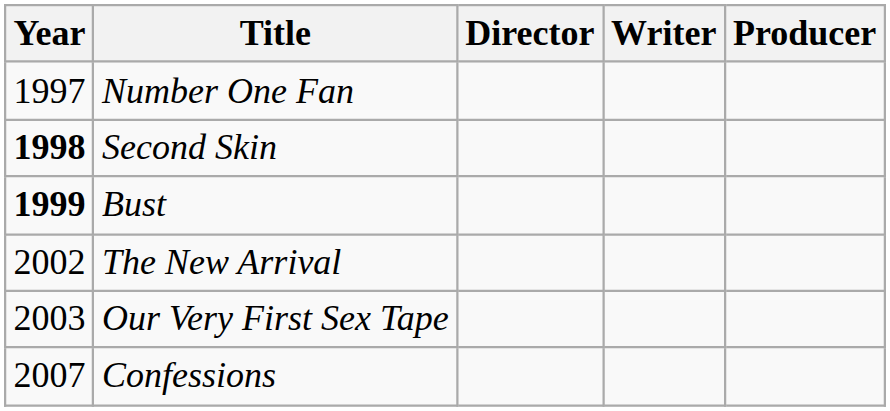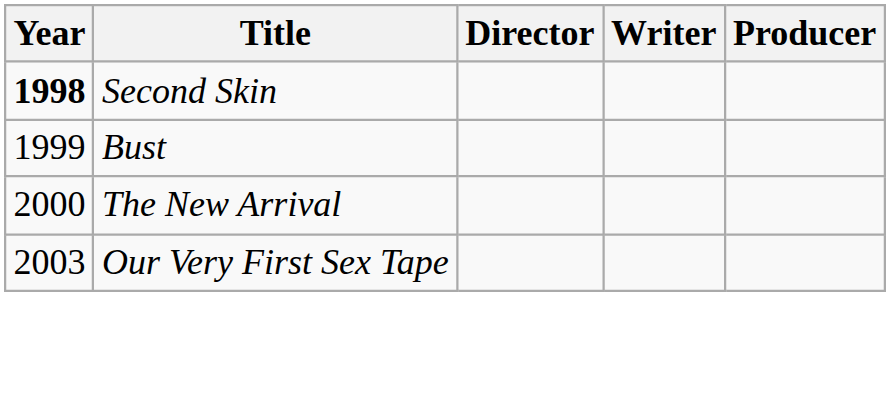- row: 1997 | Number One Fan
Bust | Year: bold -> normal
The New Arrival | Year: 2002 -> 2000
- row: 2007 | Confessions
